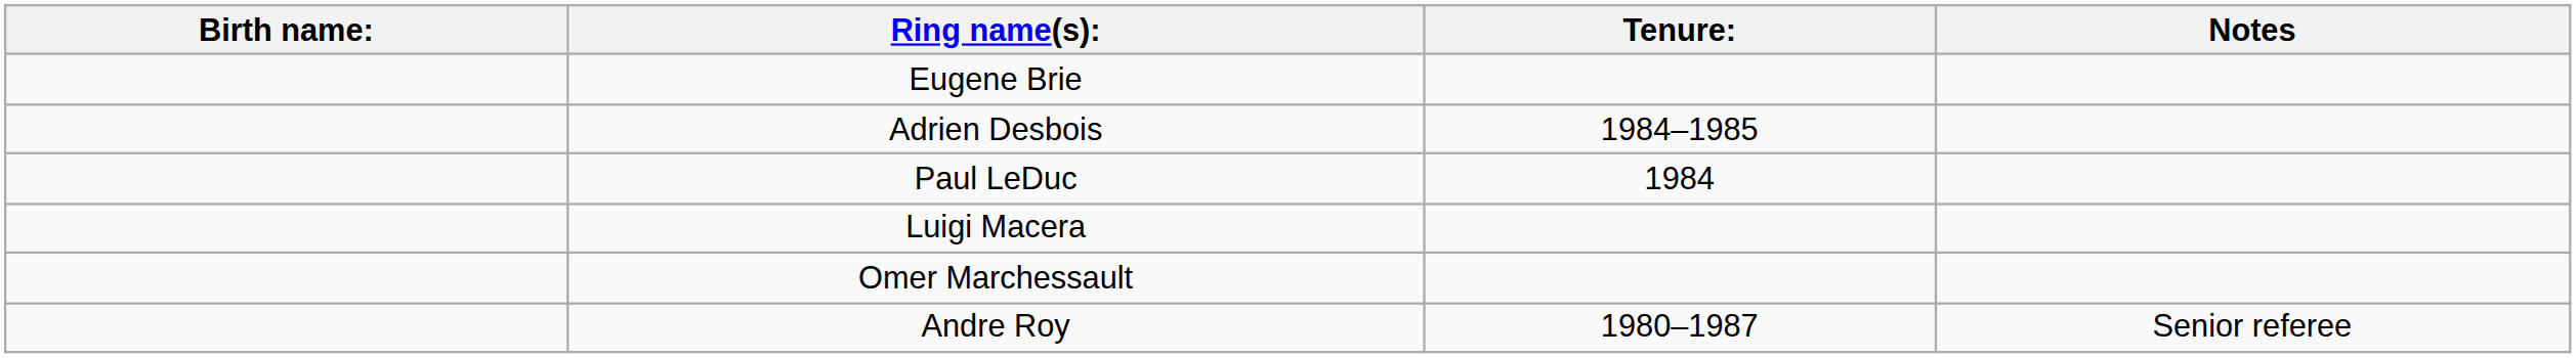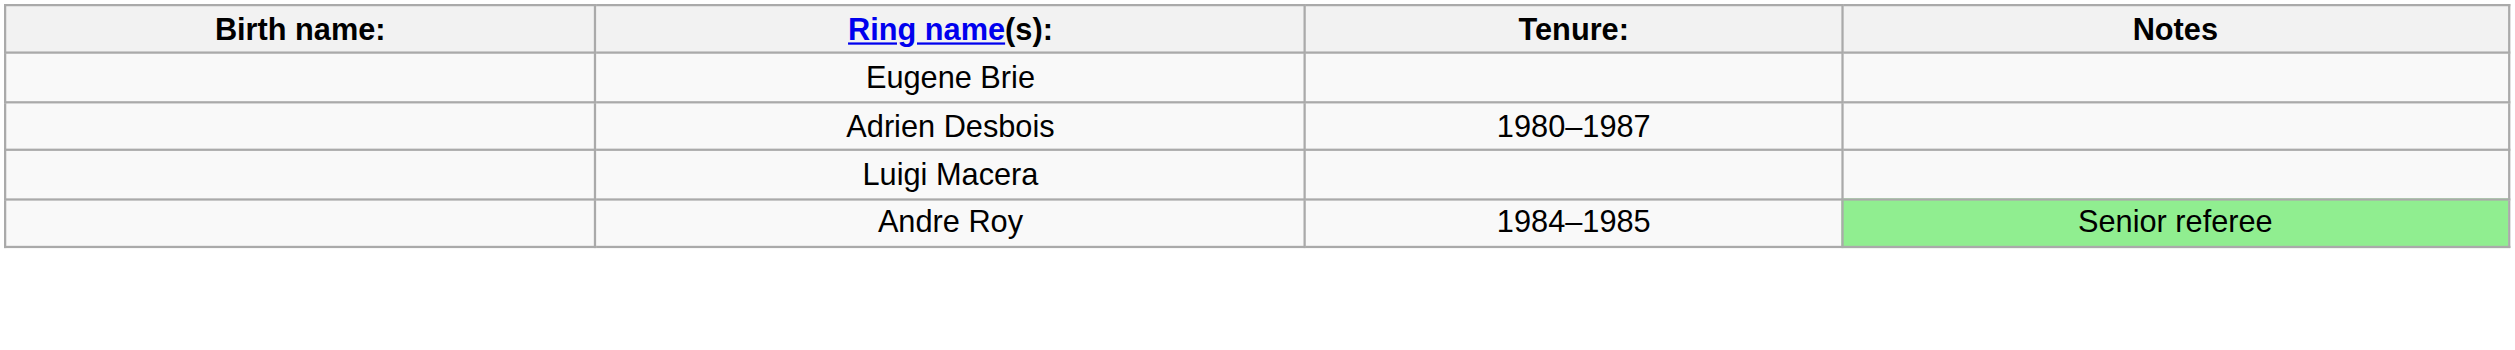Adrien Desbois | Tenure:: 1984–1985 -> 1980–1987
- row: Paul LeDuc | 1984
- row: Omer Marchessault
Andre Roy | Tenure:: 1980–1987 -> 1984–1985
Andre Roy | Notes: no background -> lightgreen background
